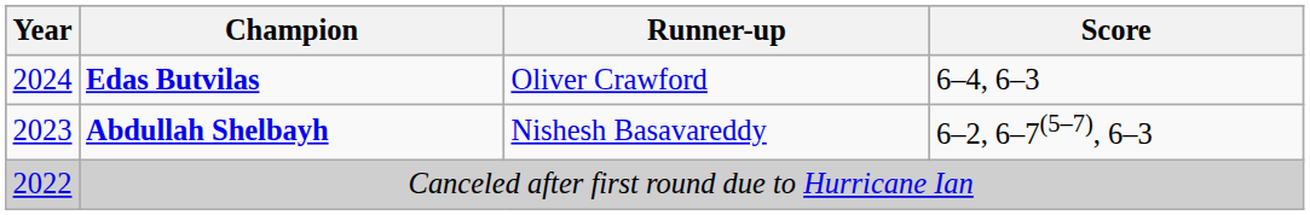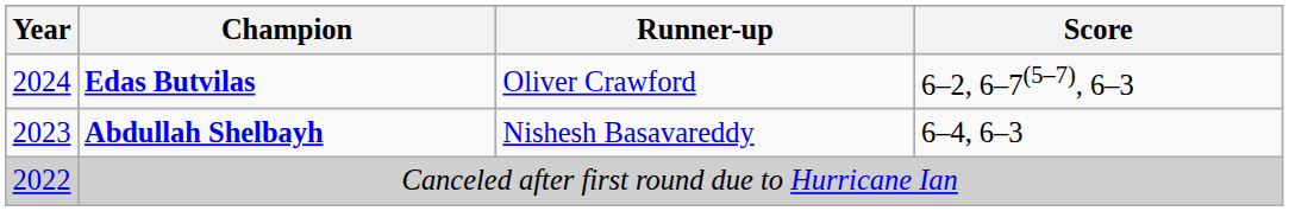Edas Butvilas | Score: 6–4, 6–3 -> 6–2, 6–7(5–7), 6–3
Abdullah Shelbayh | Score: 6–2, 6–7(5–7), 6–3 -> 6–4, 6–3
